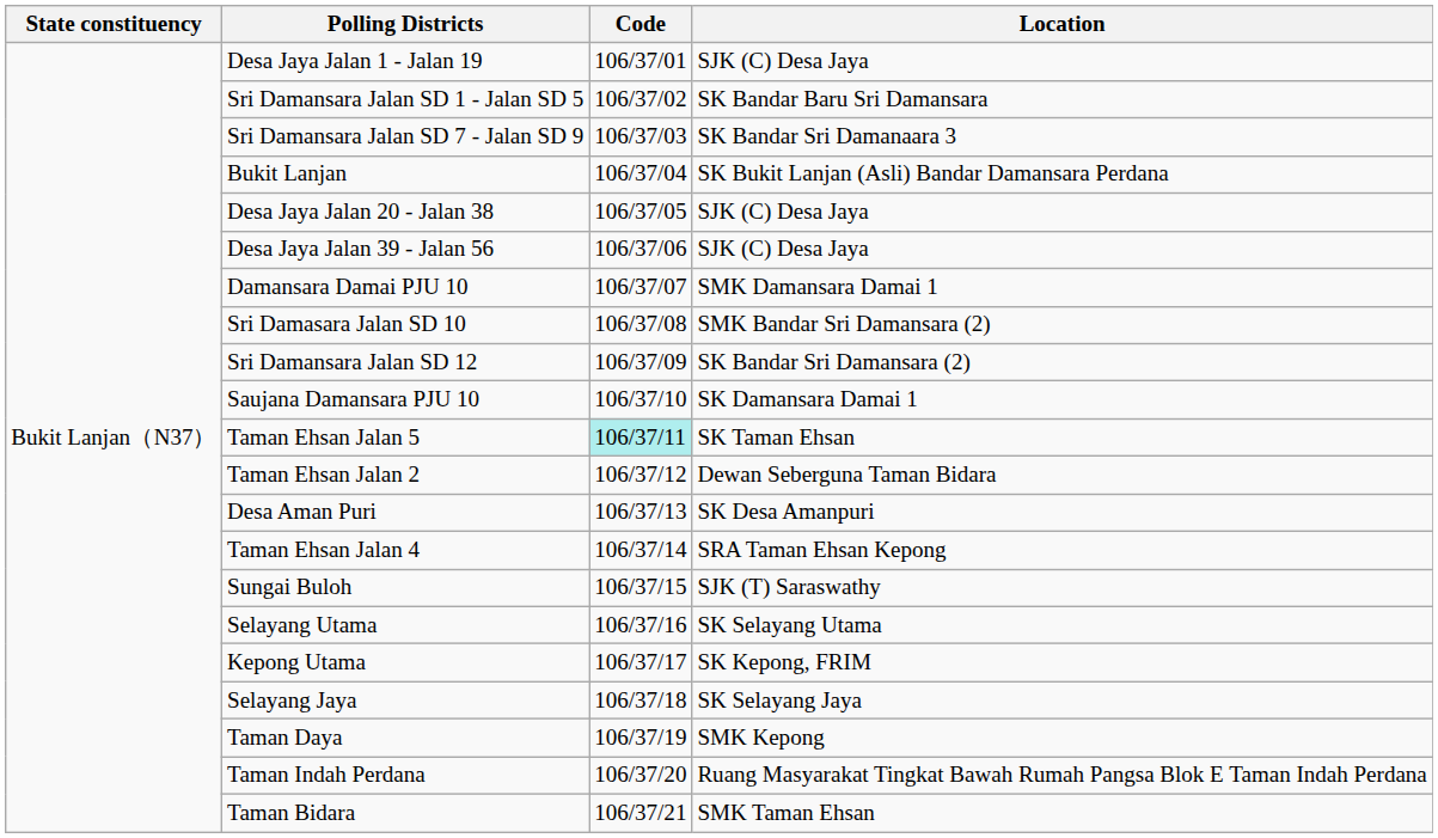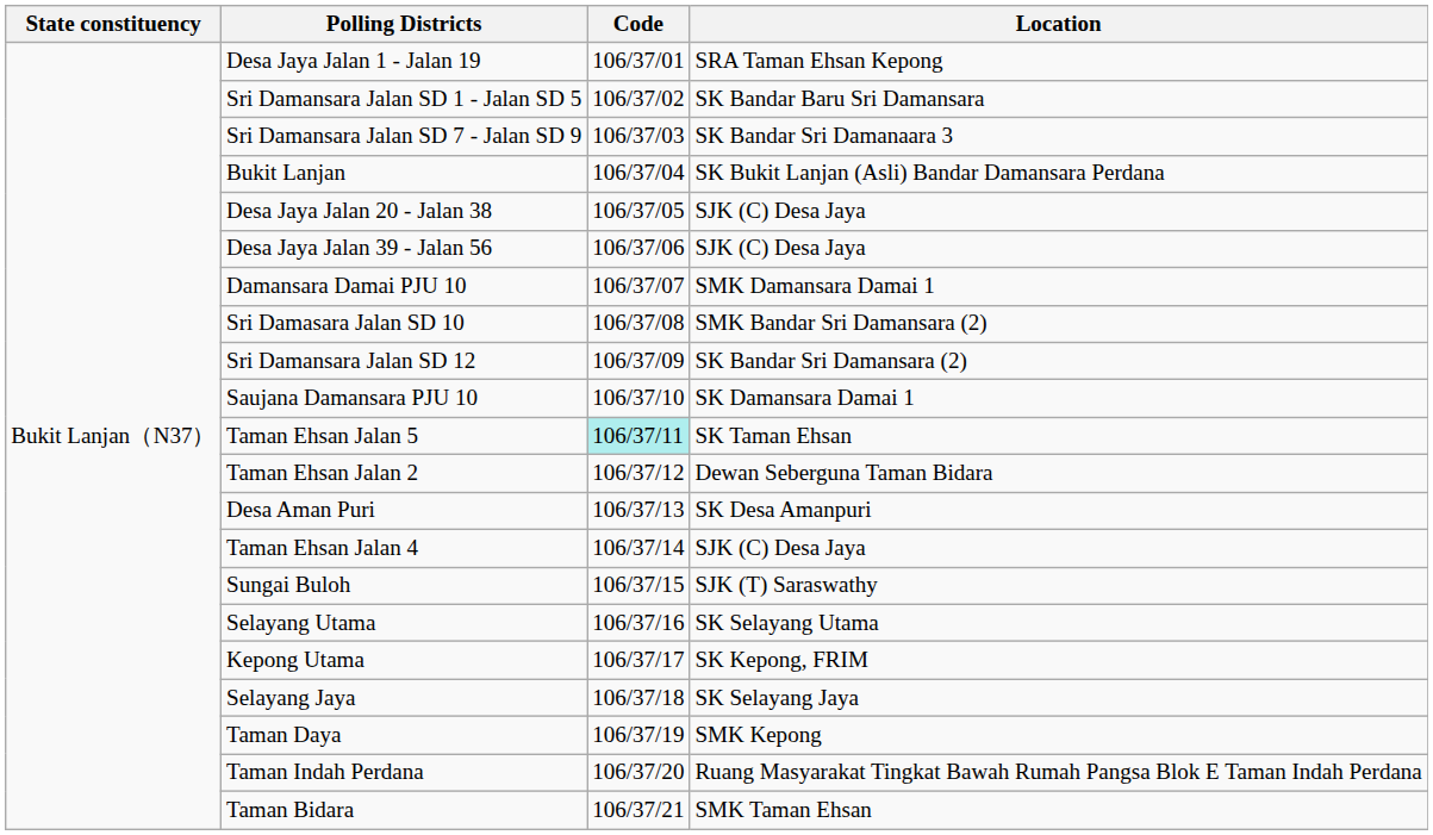Desa Jaya Jalan 1 - Jalan 19 | Location: SJK (C) Desa Jaya -> SRA Taman Ehsan Kepong
Taman Ehsan Jalan 4 | Location: SRA Taman Ehsan Kepong -> SJK (C) Desa Jaya
